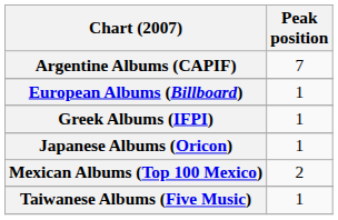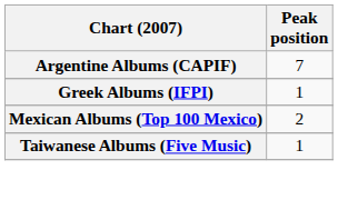- row: European Albums (Billboard) | 1
- row: Japanese Albums (Oricon) | 1
